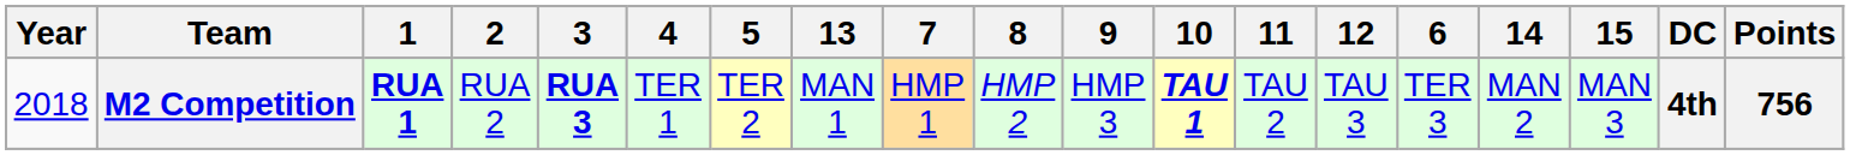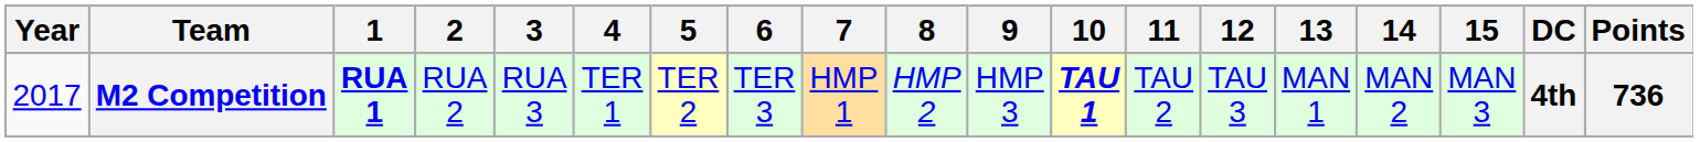columns swapped: 6 <-> 13
M2 Competition | Year: 2018 -> 2017
M2 Competition | 3: bold -> normal
M2 Competition | Points: 756 -> 736
